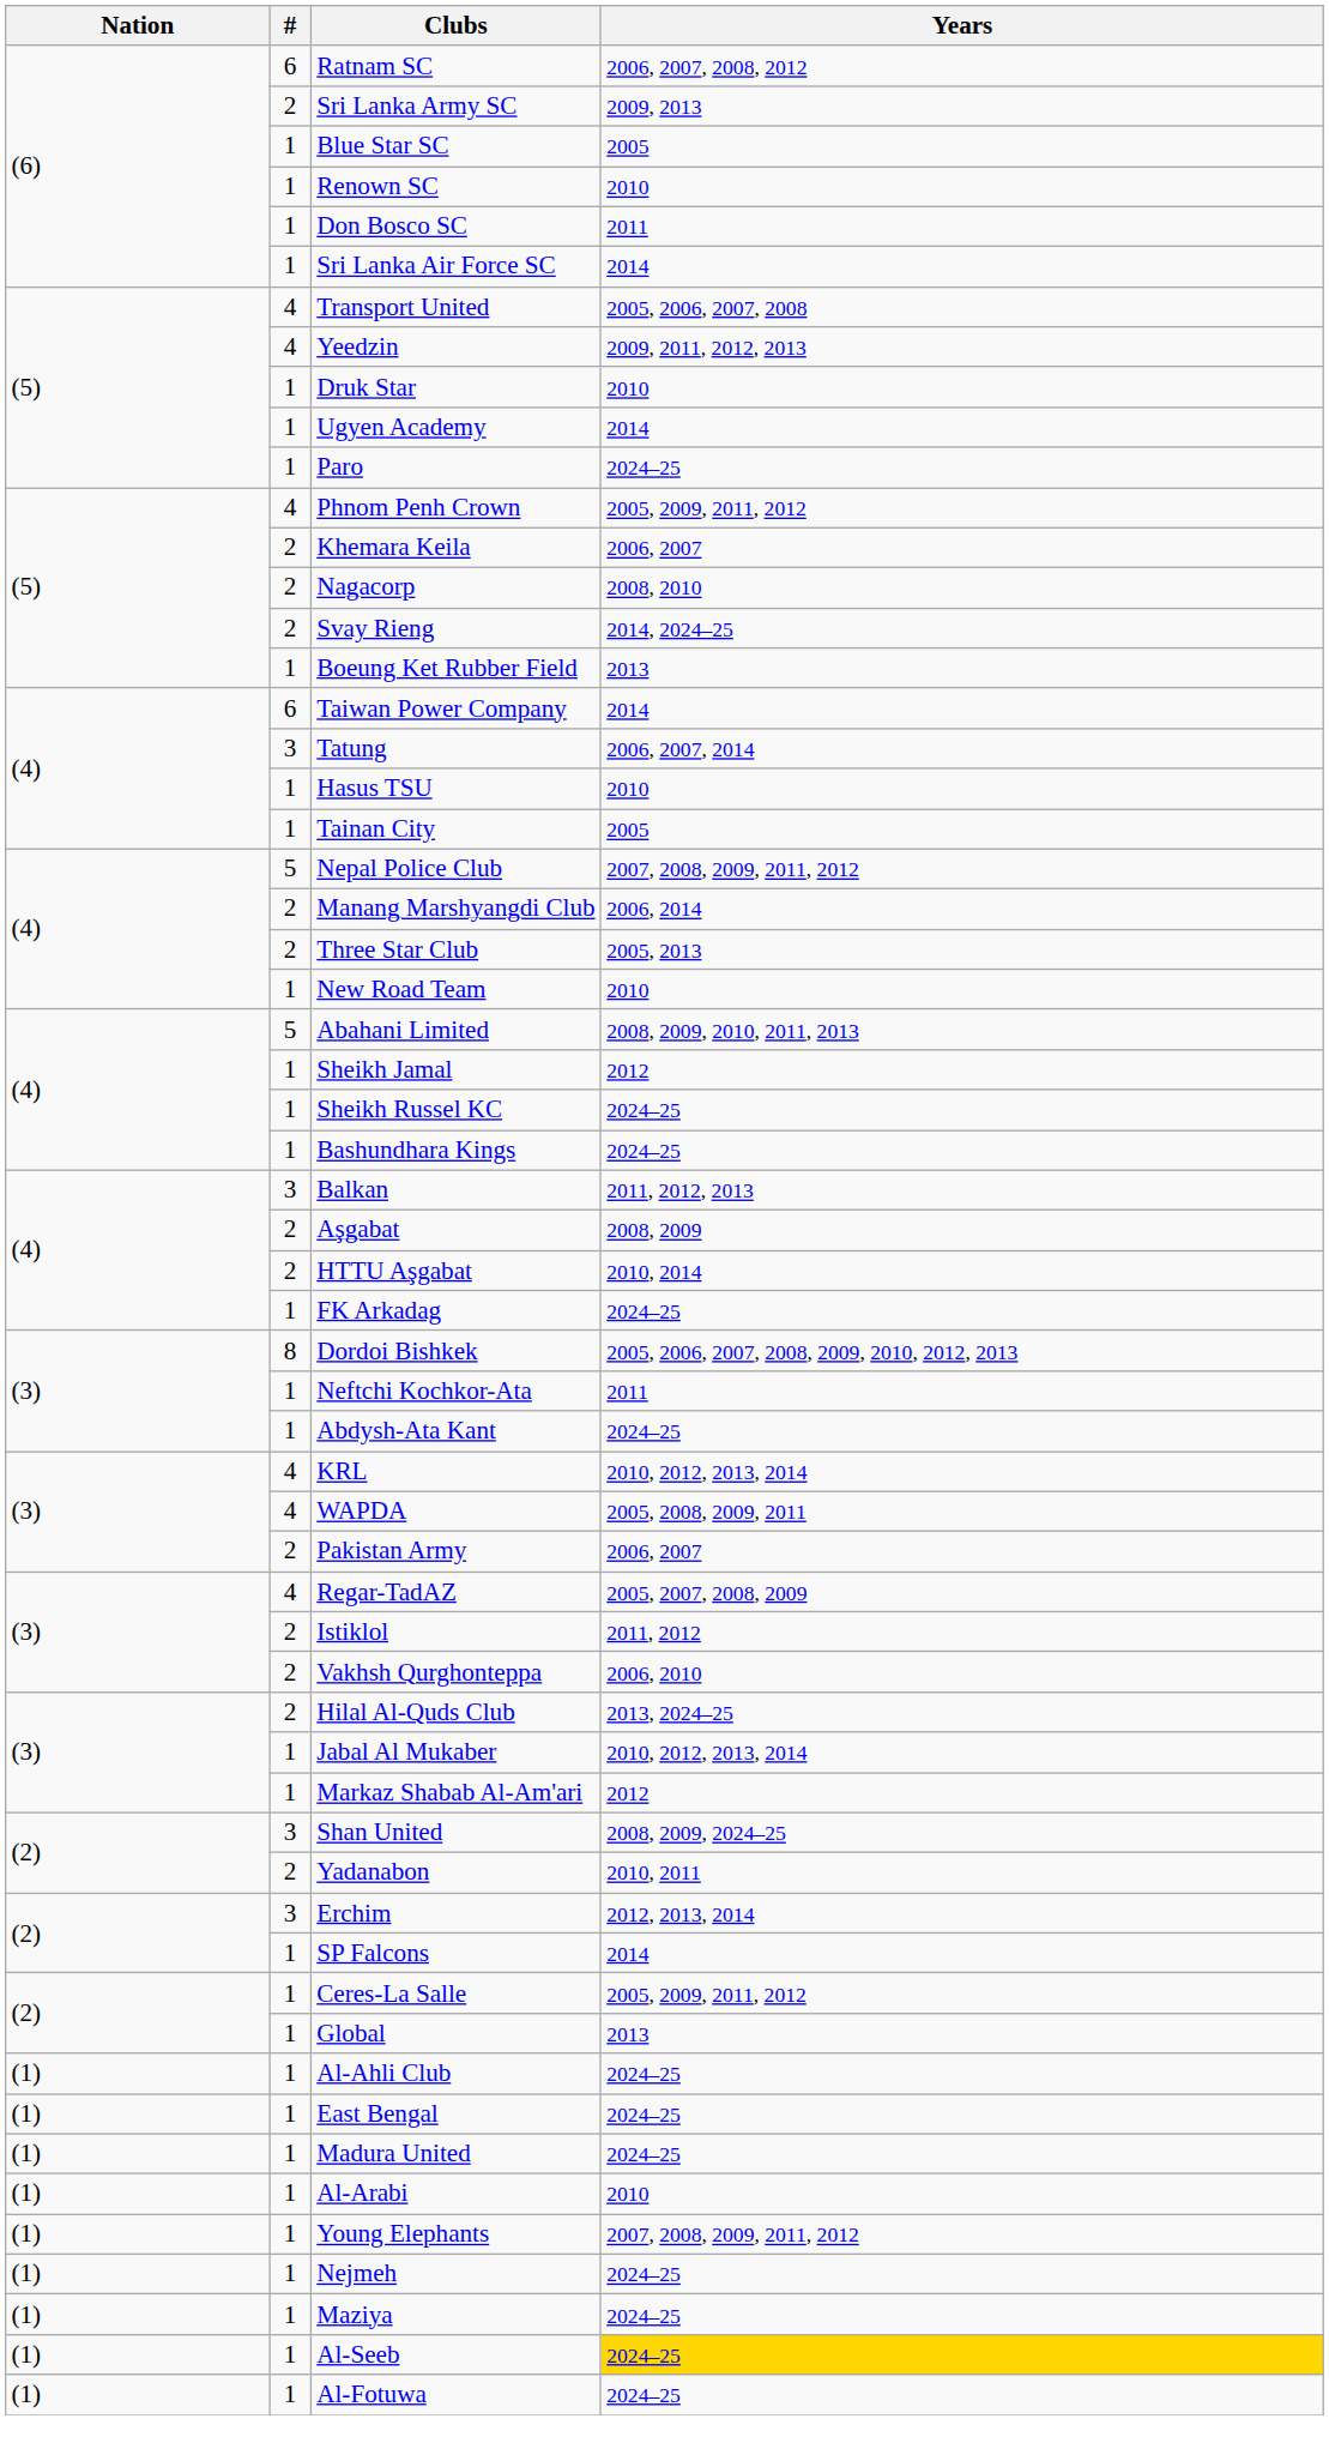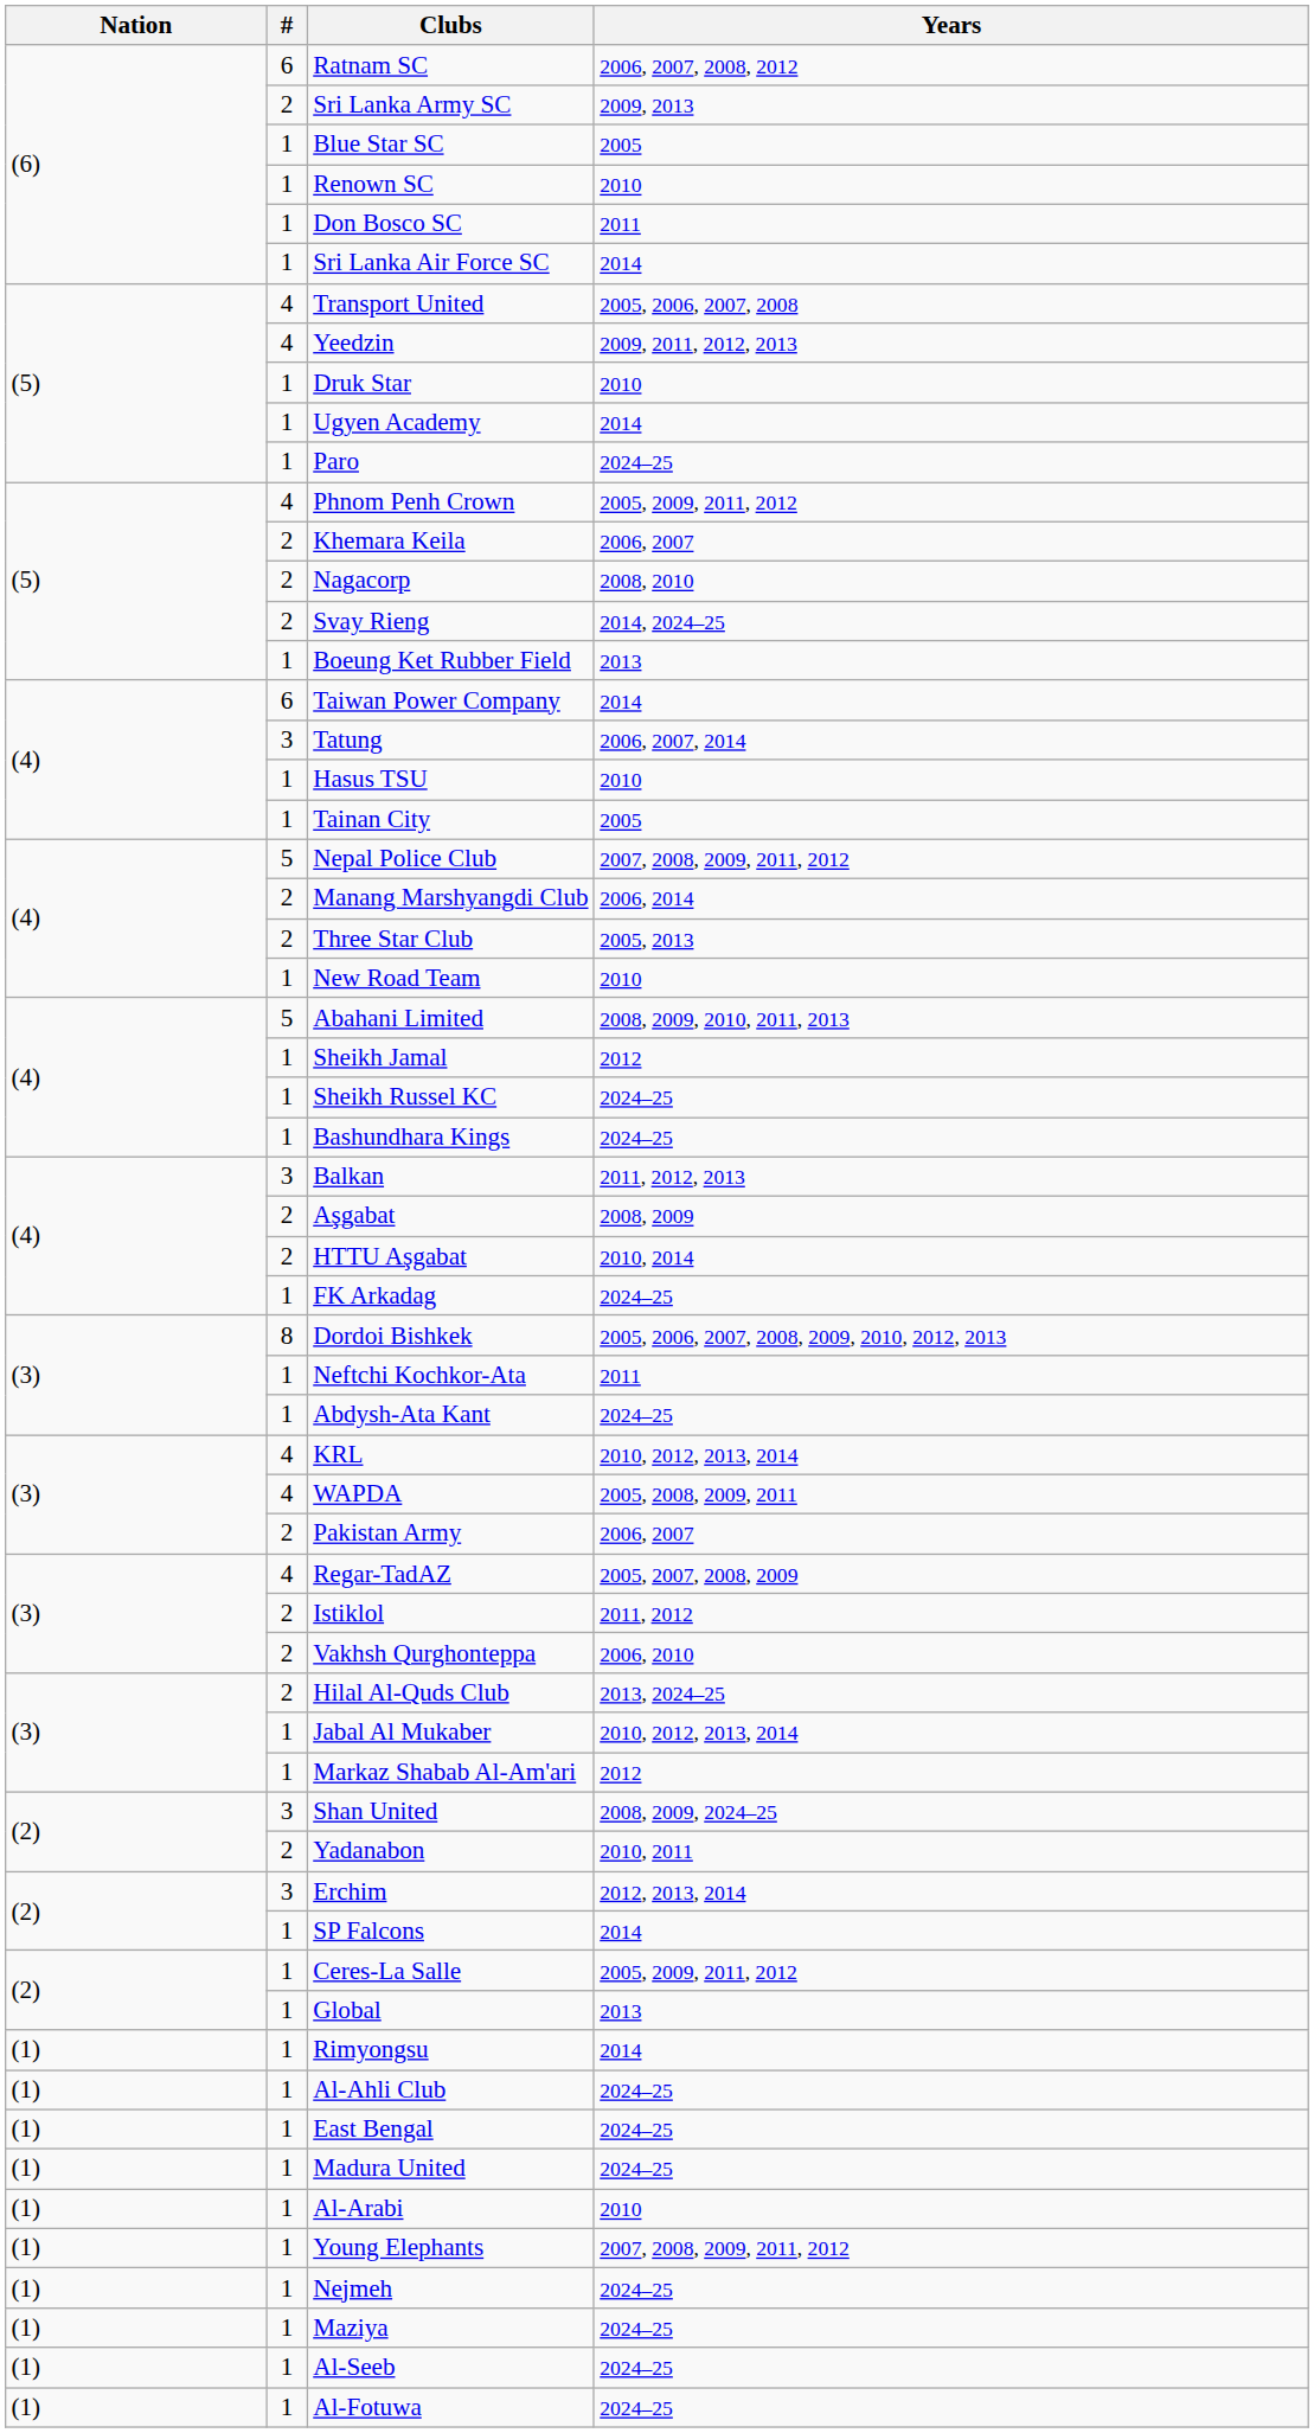+ row: (1) | 1 | Rimyongsu | 2014
Al-Seeb | Years: gold background -> no background
